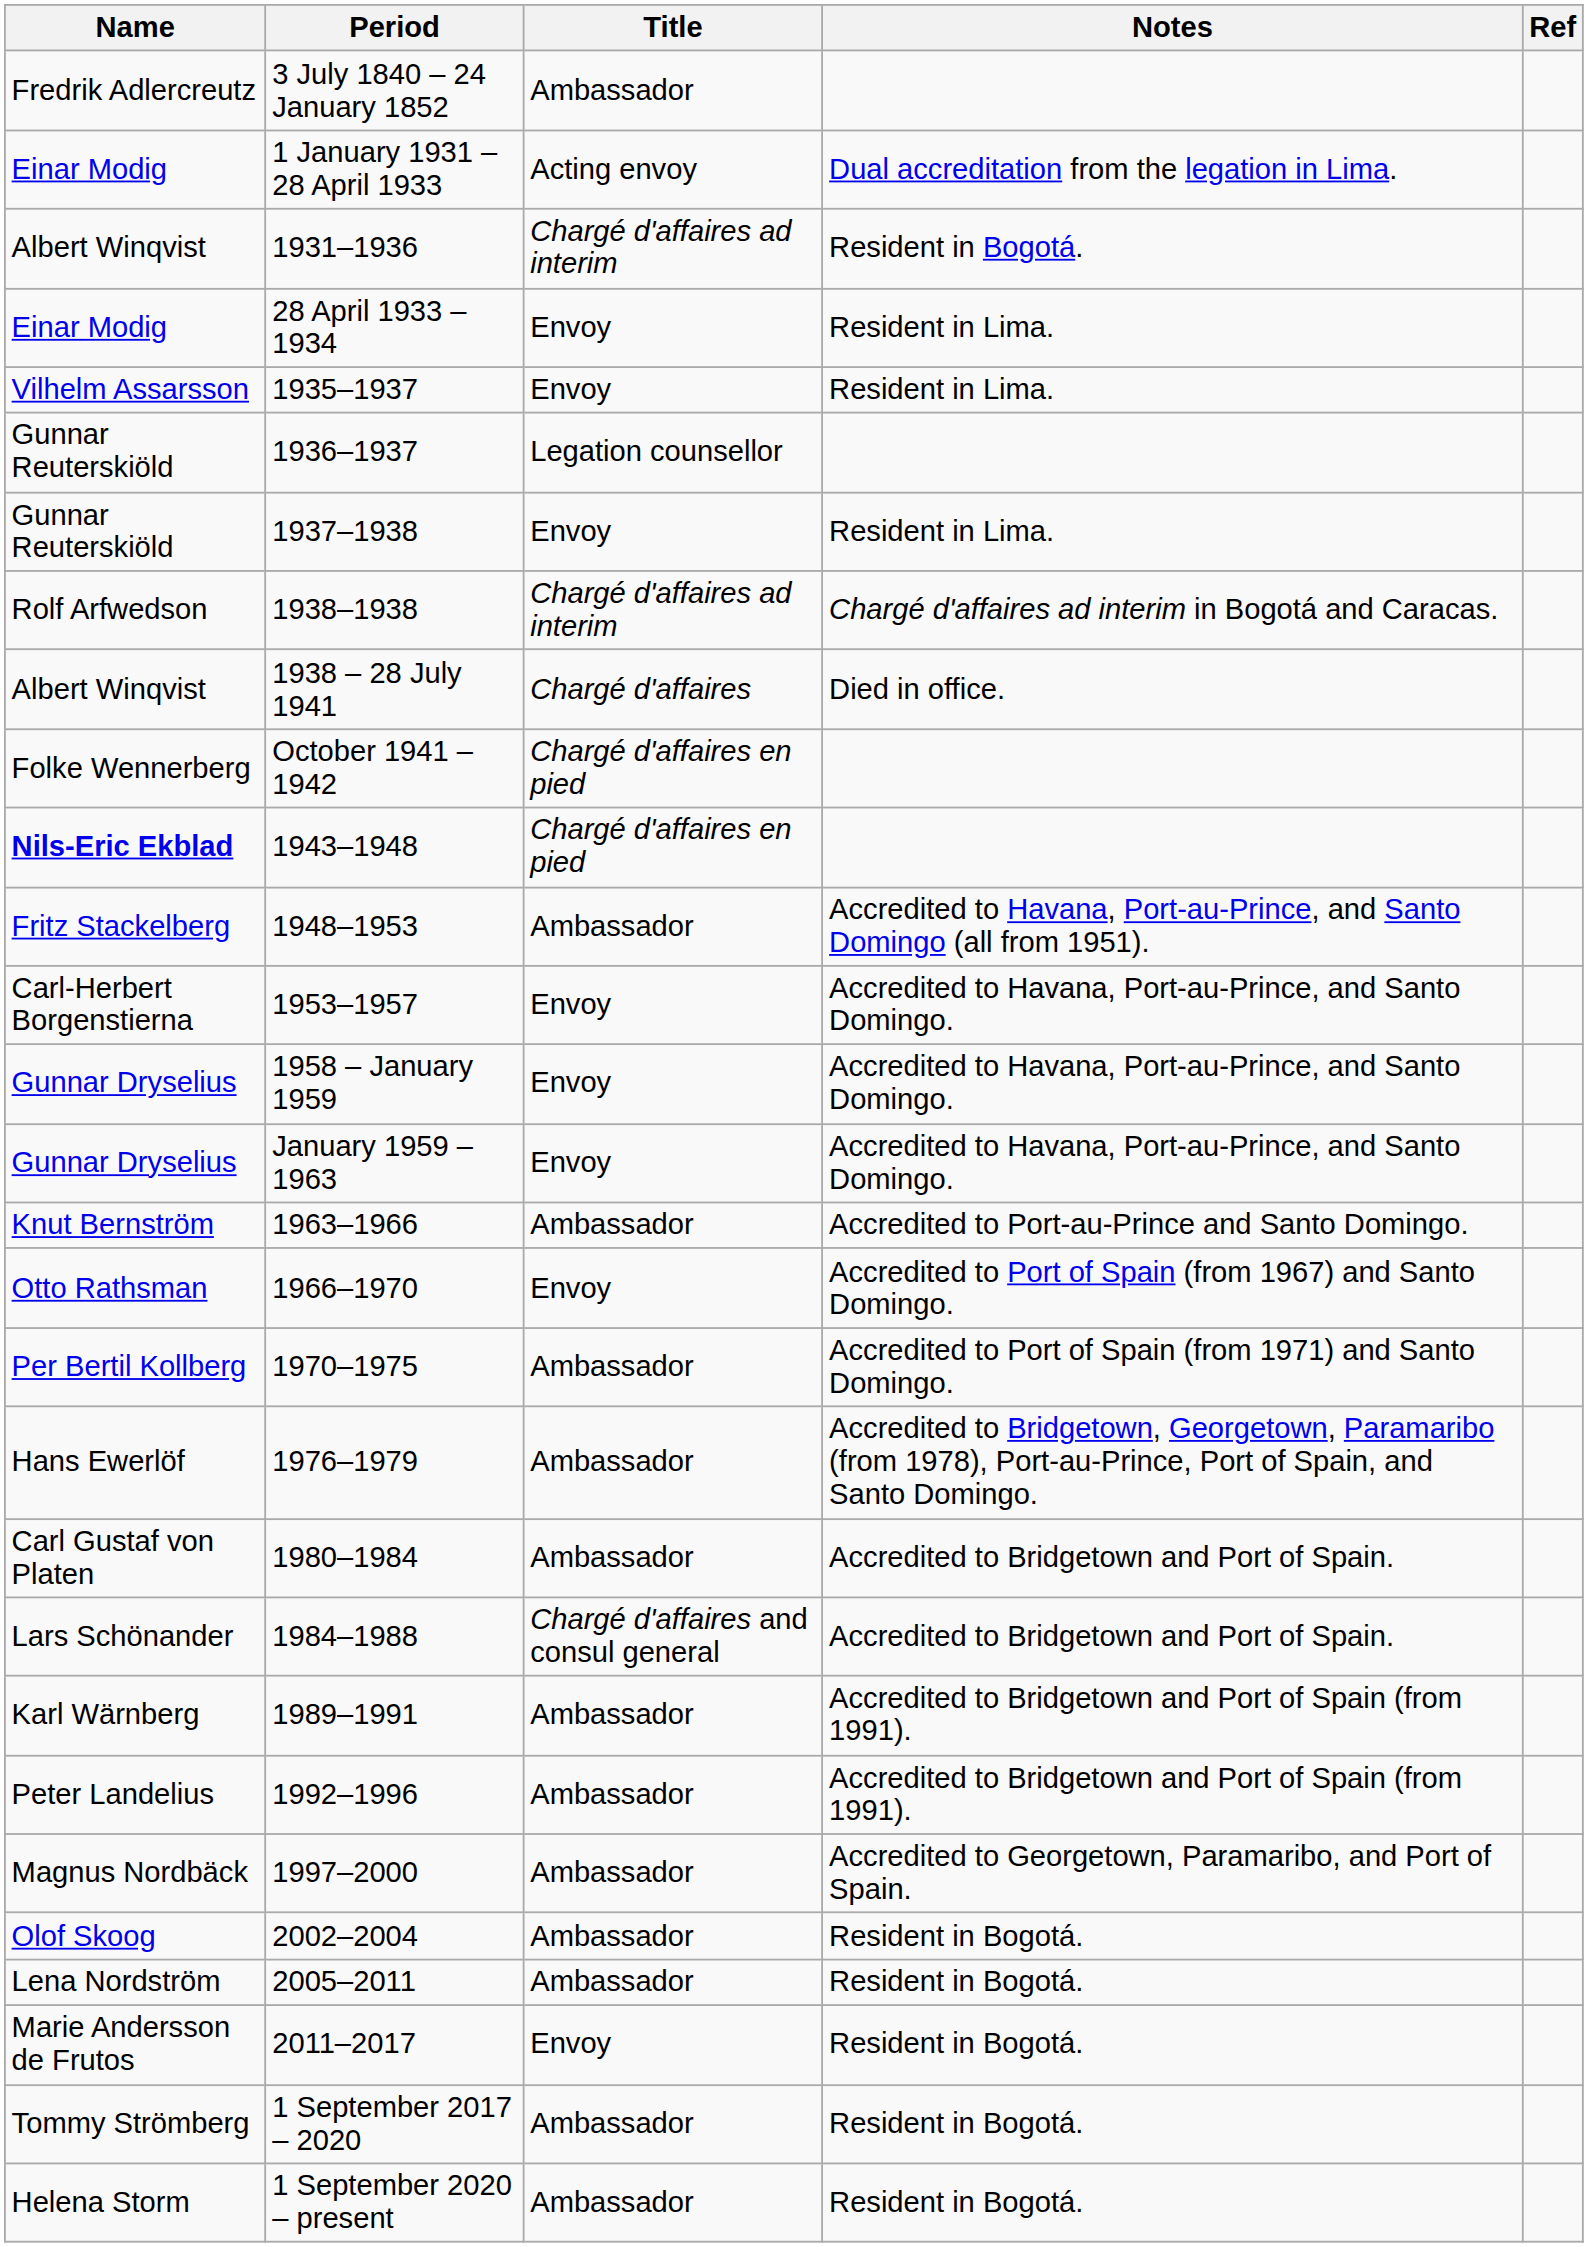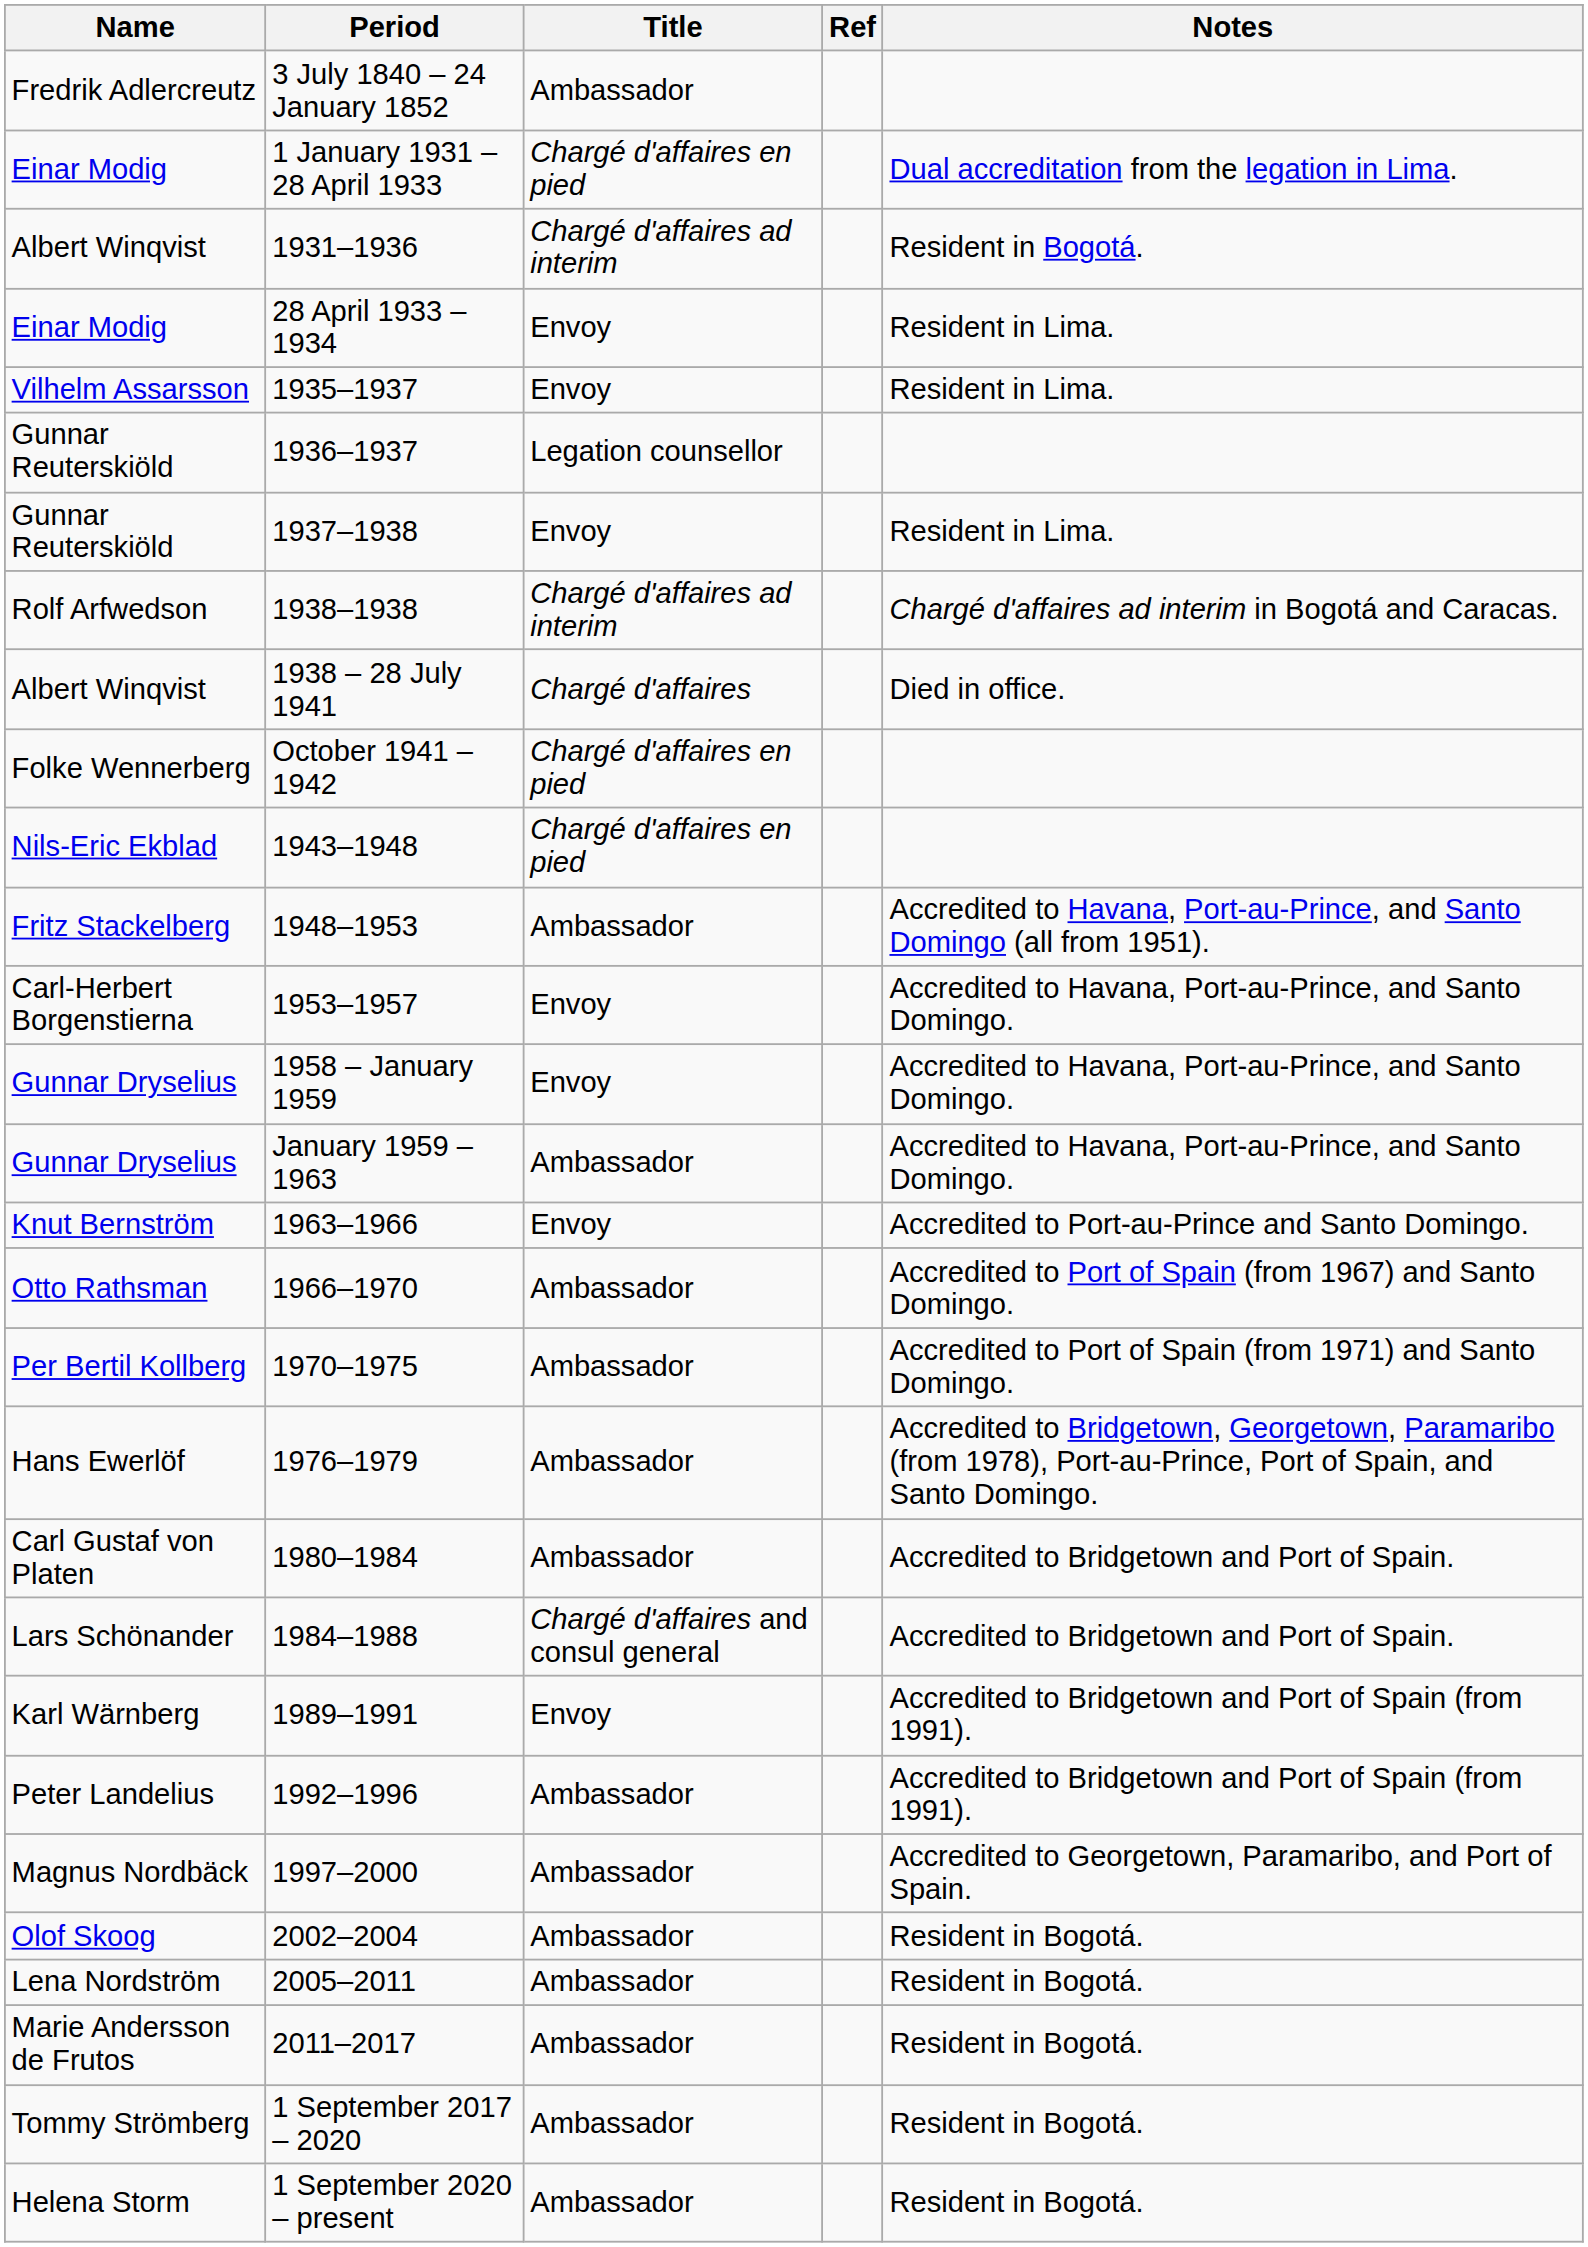columns swapped: Notes <-> Ref
1 January 1931 – 28 April 1933 | Title: Acting envoy -> Chargé d'affaires en pied
1943–1948 | Name: bold -> normal
January 1959 – 1963 | Title: Envoy -> Ambassador
1963–1966 | Title: Ambassador -> Envoy
1966–1970 | Title: Envoy -> Ambassador
1989–1991 | Title: Ambassador -> Envoy
2011–2017 | Title: Envoy -> Ambassador
